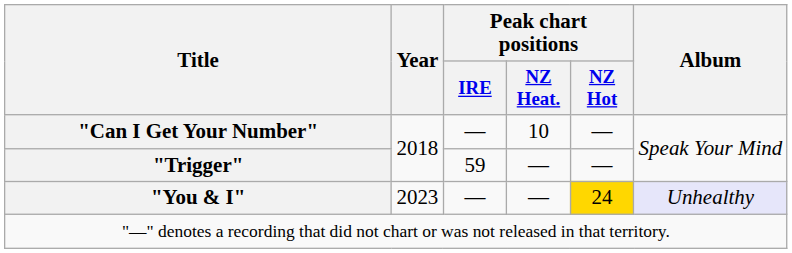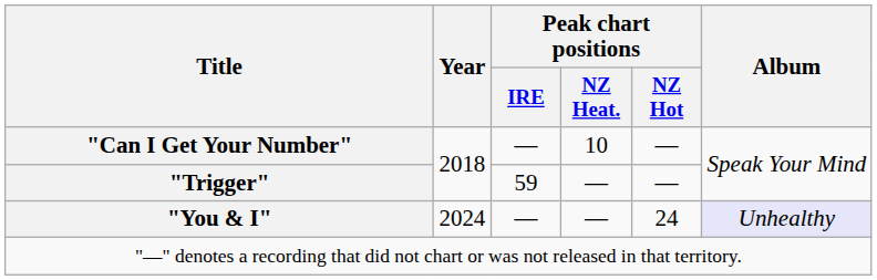"You & I" | Year: 2023 -> 2024
"You & I" | Peak chart positions / NZ Hot: gold background -> no background
